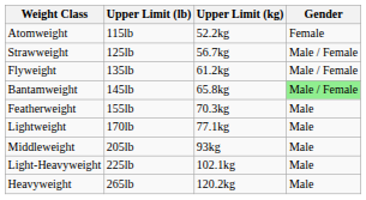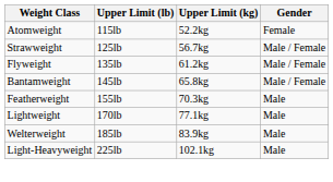Bantamweight | Gender: lightgreen background -> no background
+ row: Welterweight | 185lb | 83.9kg | Male
- row: Middleweight | 205lb | 93kg | Male
- row: Heavyweight | 265lb | 120.2kg | Male
